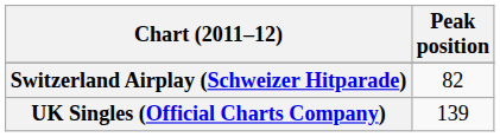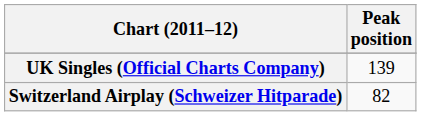rows swapped: Switzerland Airplay (Schweizer Hitparade) <-> UK Singles (Official Charts Company)
